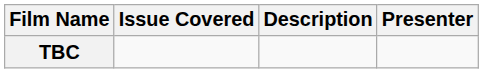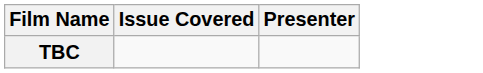- column: Description
